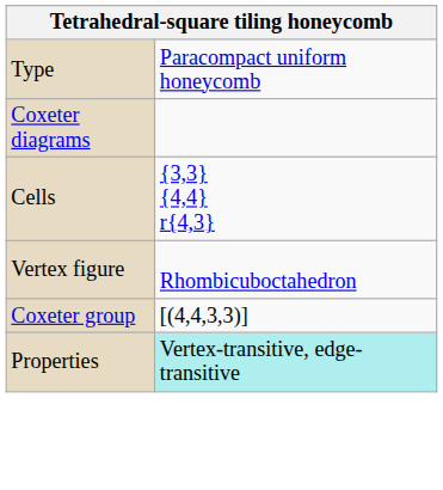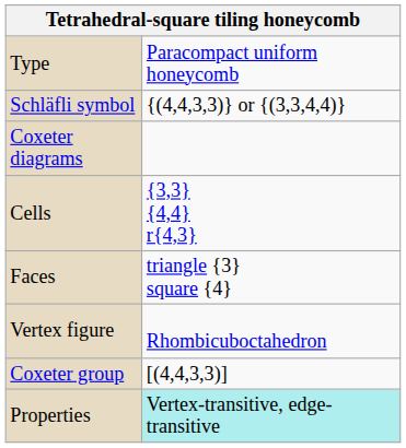+ row: Schläfli symbol | {(4,4,3,3)} or {(3,3,4,4)}
+ row: Faces | triangle {3} square {4}
